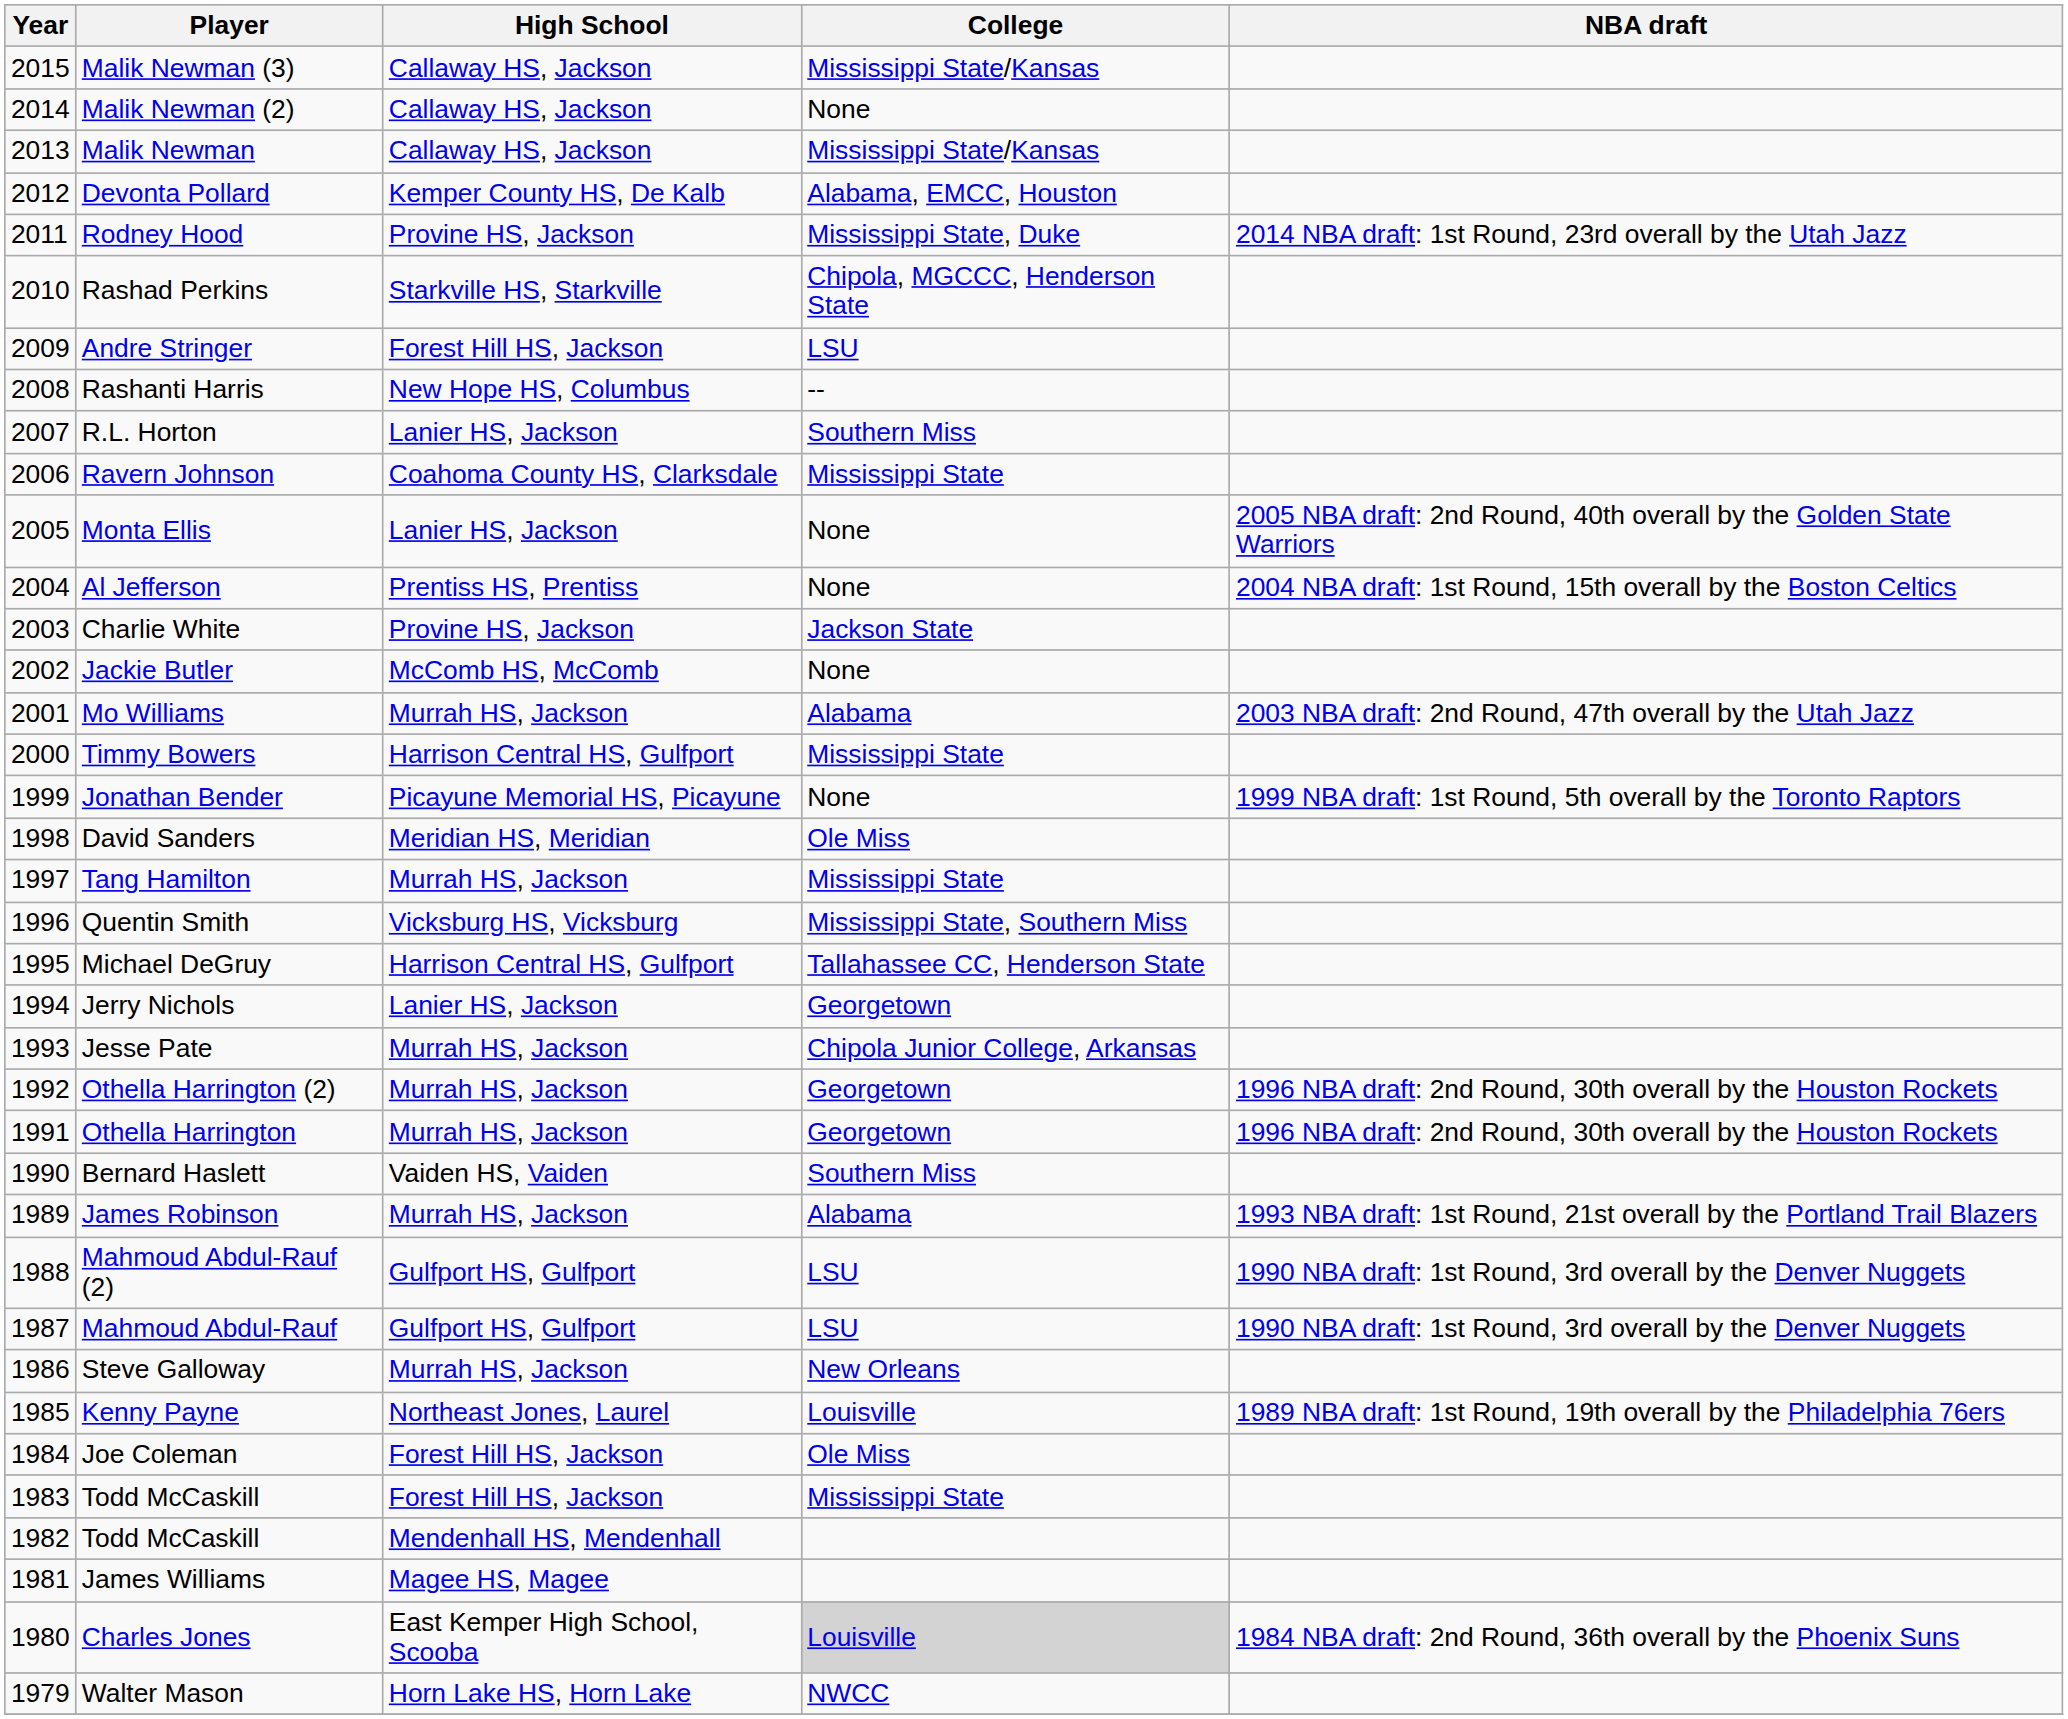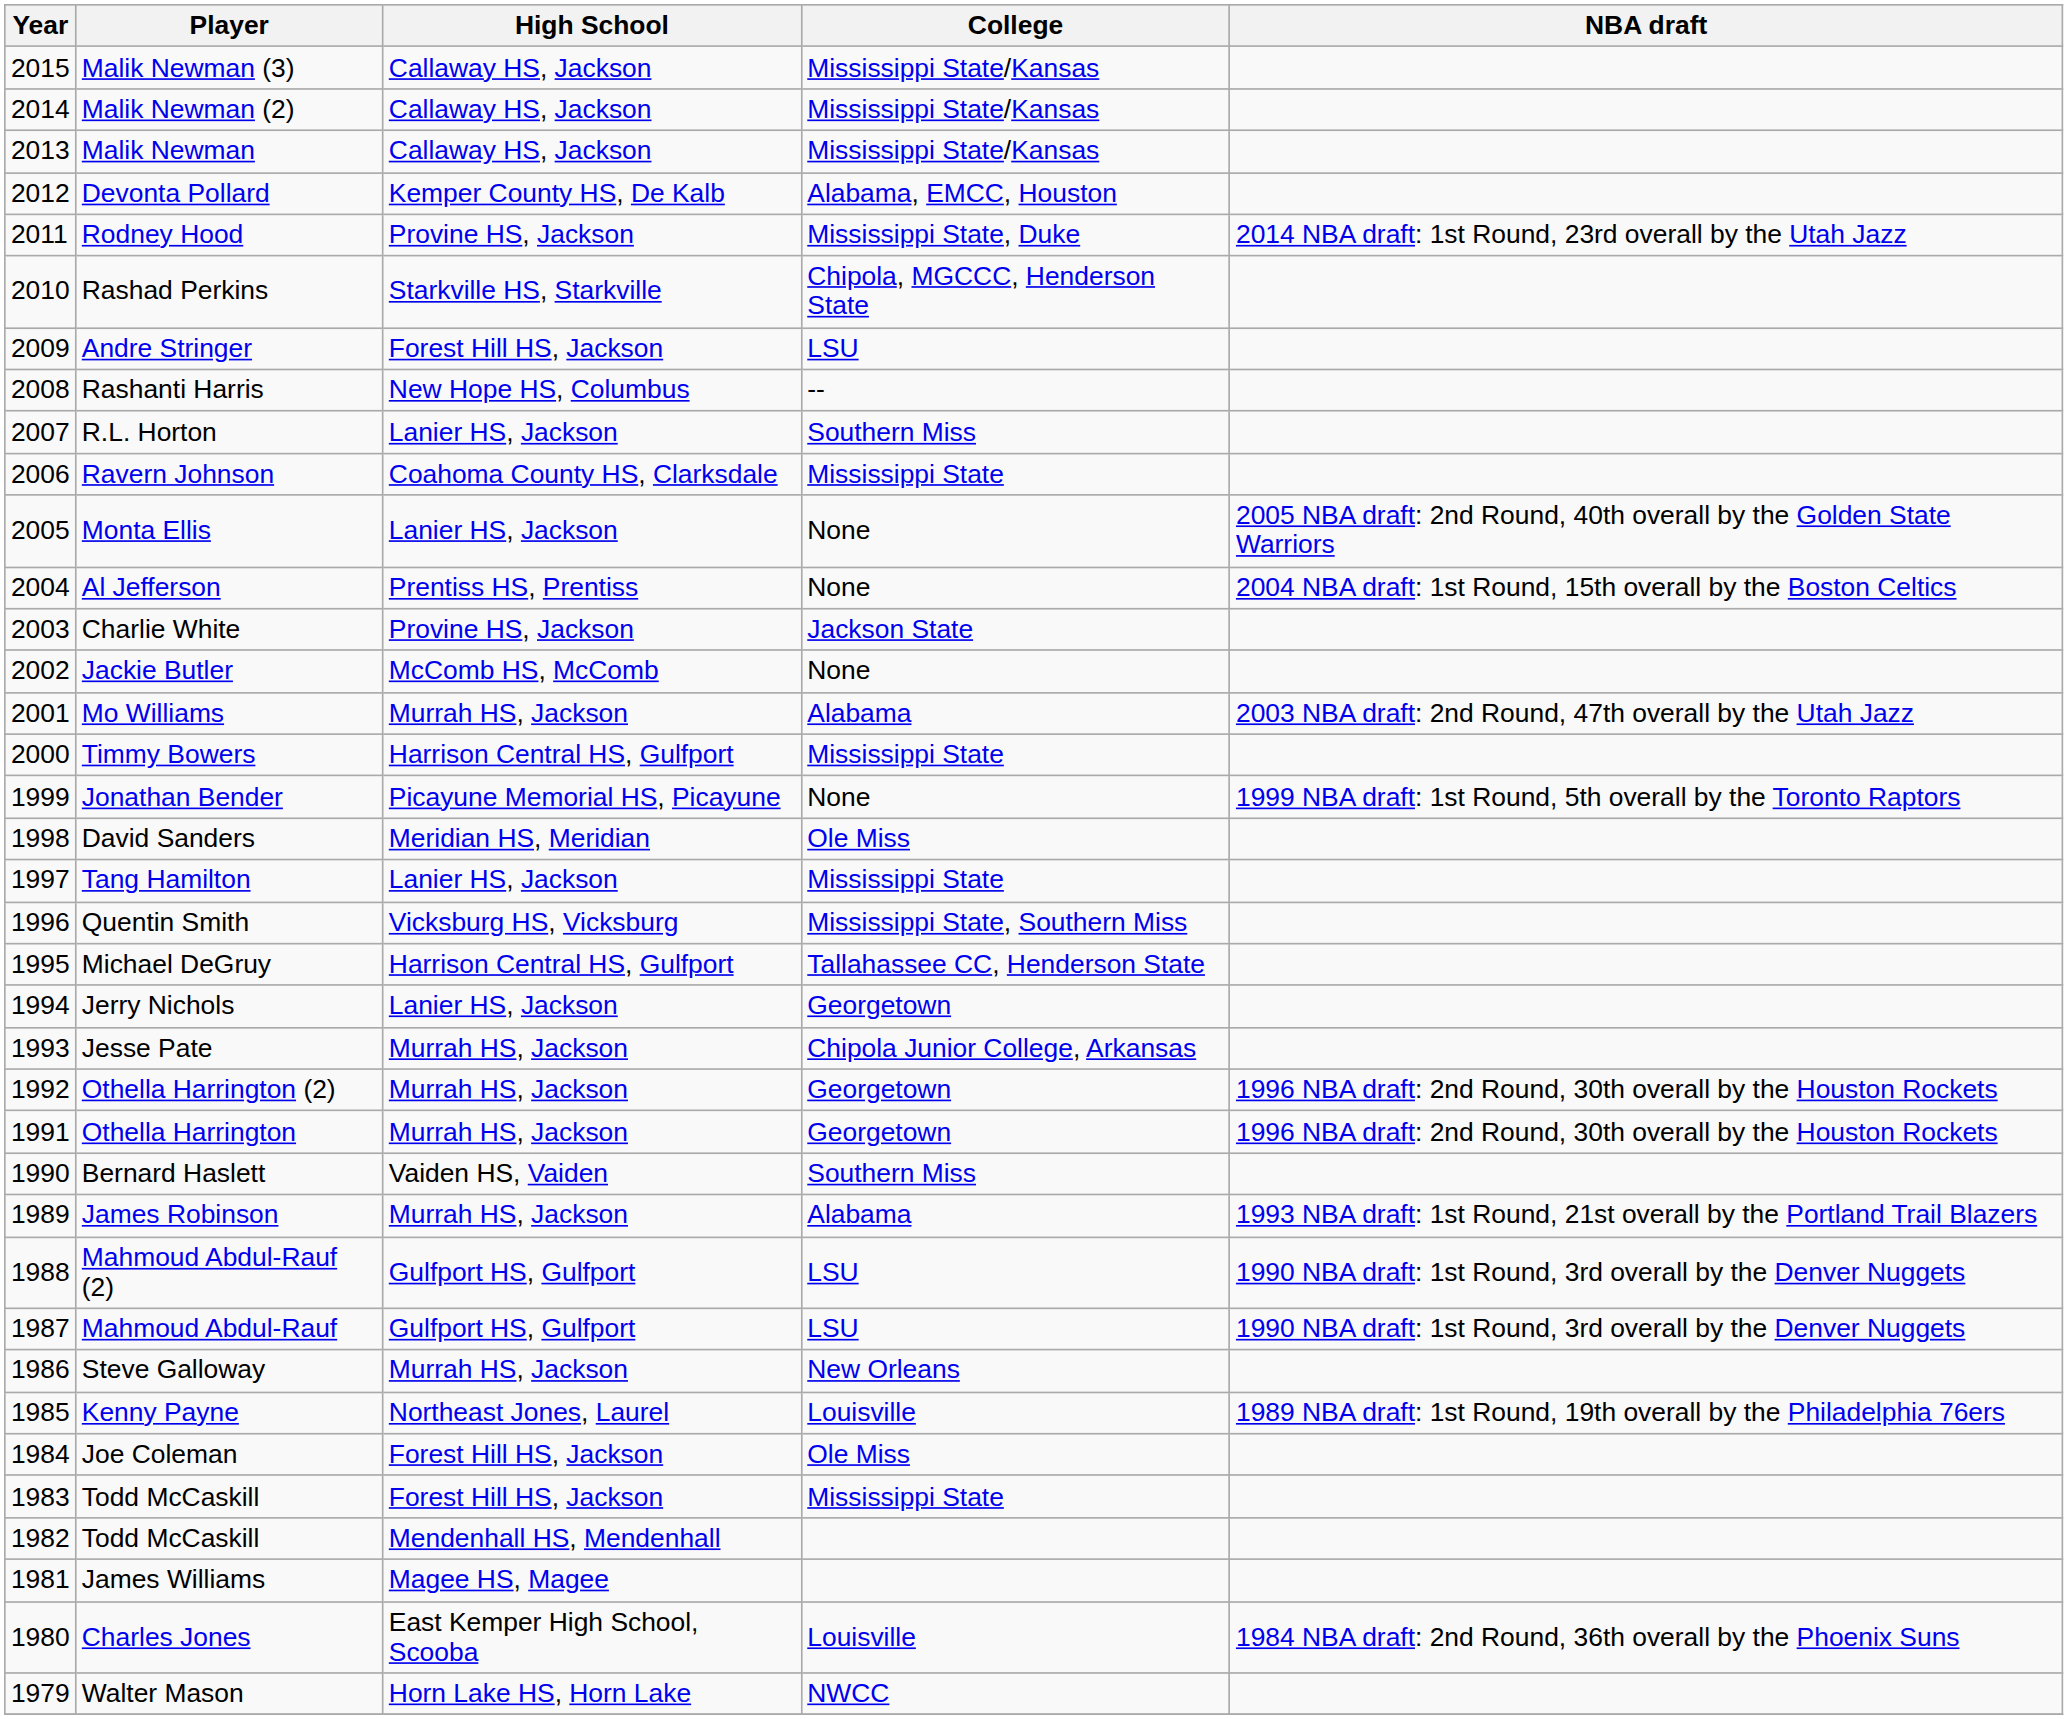Malik Newman (2) | College: None -> Mississippi State/Kansas
Tang Hamilton | High School: Murrah HS, Jackson -> Lanier HS, Jackson
Charles Jones | College: lightgrey background -> no background
